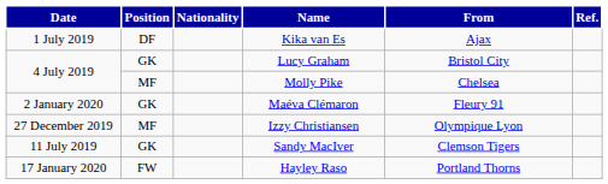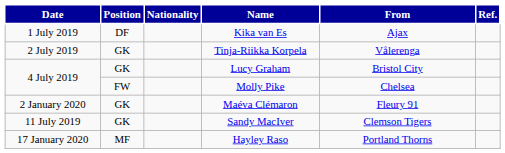+ row: 2 July 2019 | GK | Tinja-Riikka Korpela | Vålerenga
Molly Pike | Position: MF -> FW
- row: 27 December 2019 | MF | Izzy Christiansen | Olympique Lyon
Hayley Raso | Position: FW -> MF
